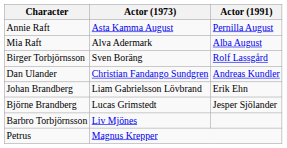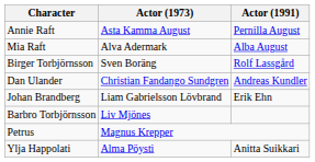- row: Björne Brandberg | Lucas Grimstedt | Jesper Sjölander
+ row: Ylja Happolati | Alma Pöysti | Anitta Suikkari
